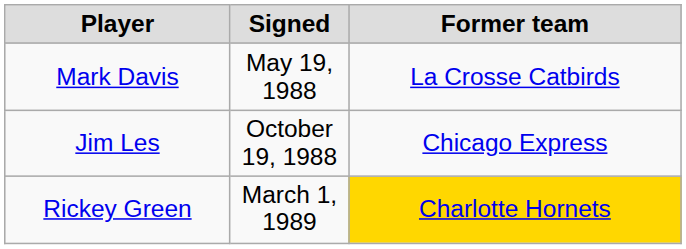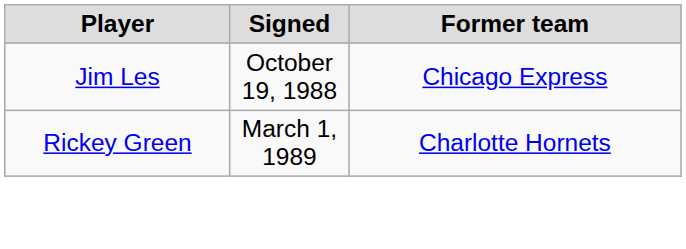- row: Mark Davis | May 19, 1988 | La Crosse Catbirds
Rickey Green | Former team: gold background -> no background
